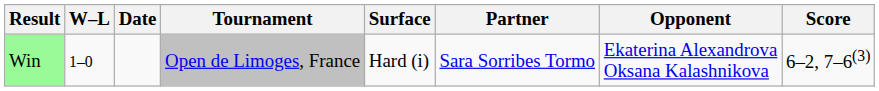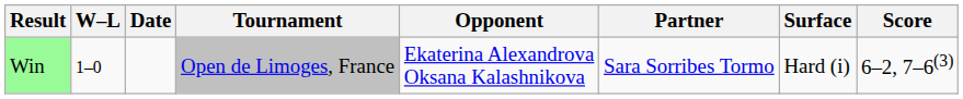columns swapped: Surface <-> Opponent
